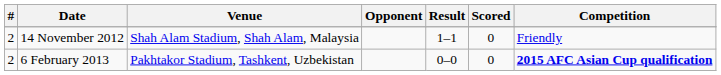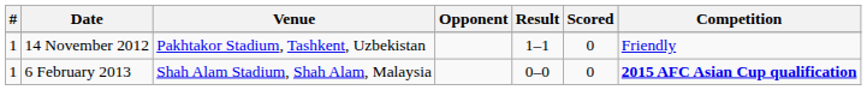14 November 2012 | #: 2 -> 1
14 November 2012 | Venue: Shah Alam Stadium, Shah Alam, Malaysia -> Pakhtakor Stadium, Tashkent, Uzbekistan
6 February 2013 | #: 2 -> 1
6 February 2013 | Venue: Pakhtakor Stadium, Tashkent, Uzbekistan -> Shah Alam Stadium, Shah Alam, Malaysia
